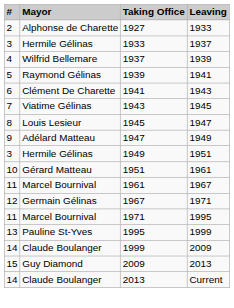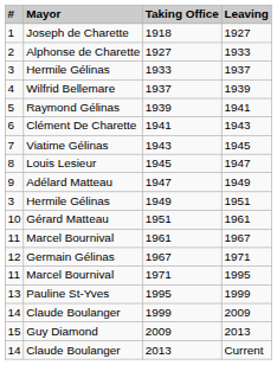+ row: 1 | Joseph de Charette | 1918 | 1927
